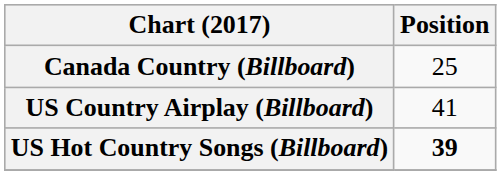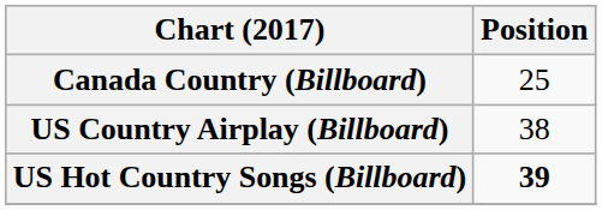US Country Airplay (Billboard) | Position: 41 -> 38
